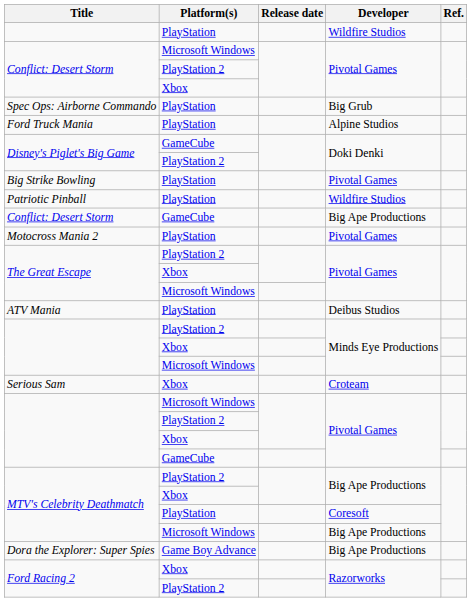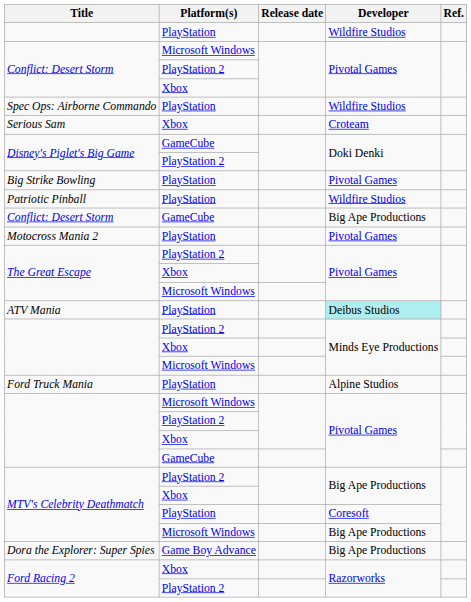Spec Ops: Airborne Commando | Developer: Big Grub -> Wildfire Studios
rows swapped: Serious Sam <-> Ford Truck Mania
ATV Mania | Developer: no background -> paleturquoise background
